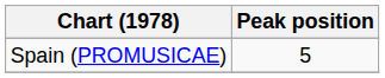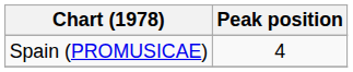Spain (PROMUSICAE) | Peak position: 5 -> 4
